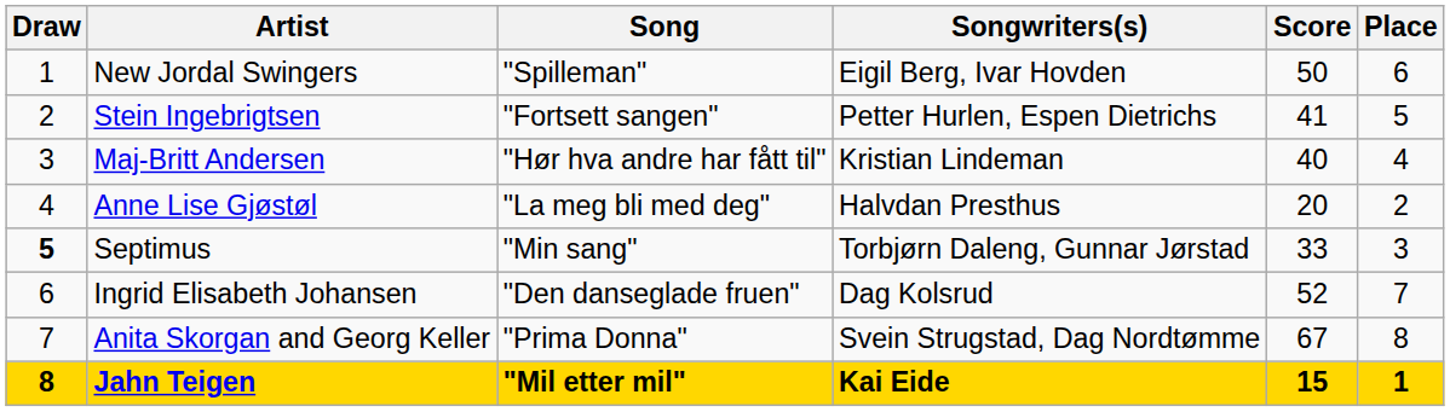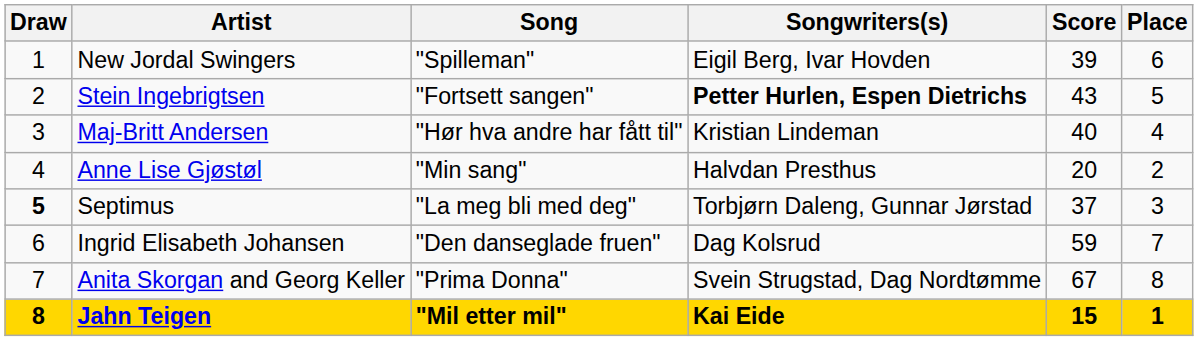New Jordal Swingers | Score: 50 -> 39
Stein Ingebrigtsen | Songwriters(s): normal -> bold
Stein Ingebrigtsen | Score: 41 -> 43
Anne Lise Gjøstøl | Song: "La meg bli med deg" -> "Min sang"
Septimus | Song: "Min sang" -> "La meg bli med deg"
Septimus | Score: 33 -> 37
Ingrid Elisabeth Johansen | Score: 52 -> 59
